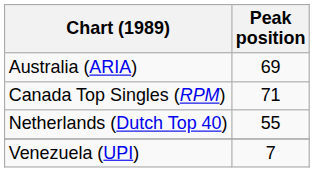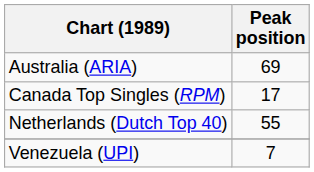Canada Top Singles (RPM) | Peak position: 71 -> 17
